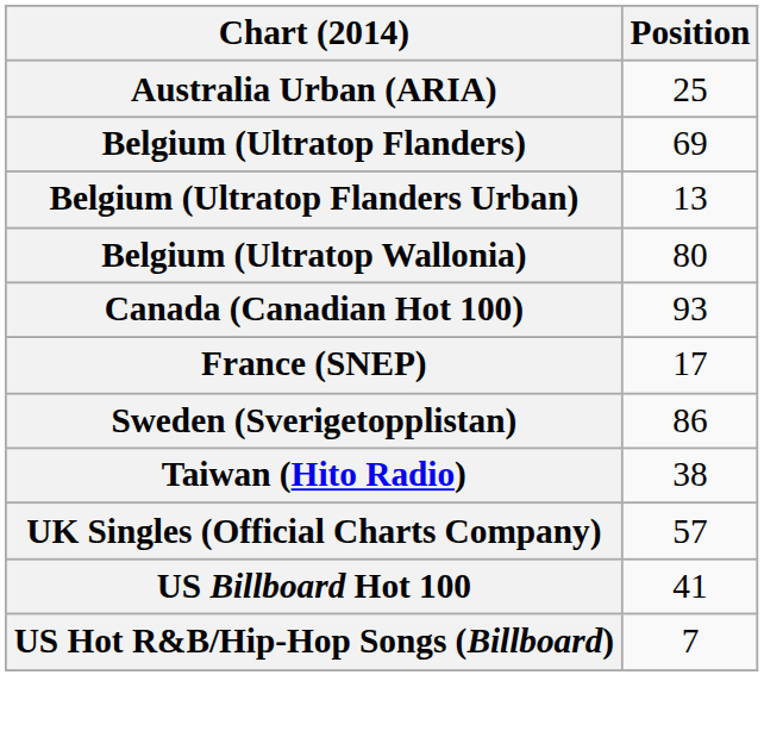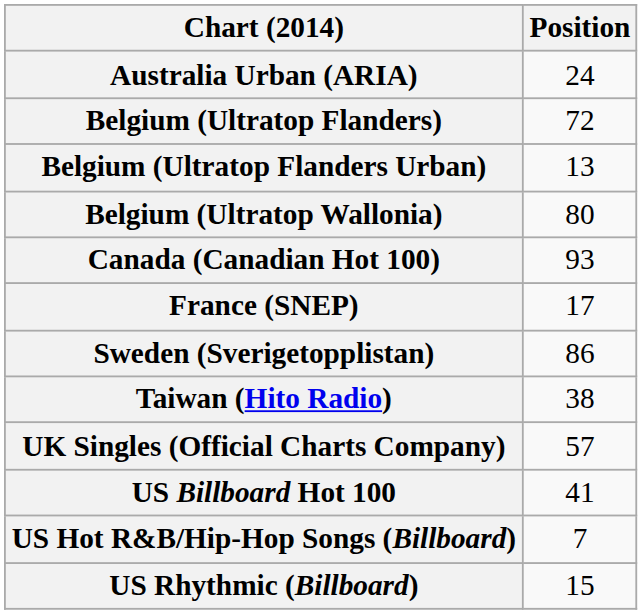Australia Urban (ARIA) | Position: 25 -> 24
Belgium (Ultratop Flanders) | Position: 69 -> 72
+ row: US Rhythmic (Billboard) | 15
